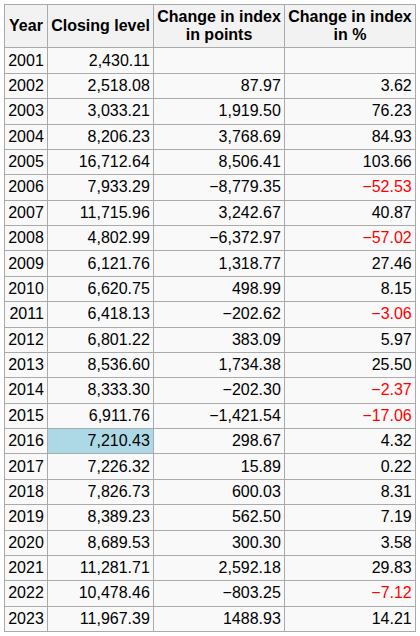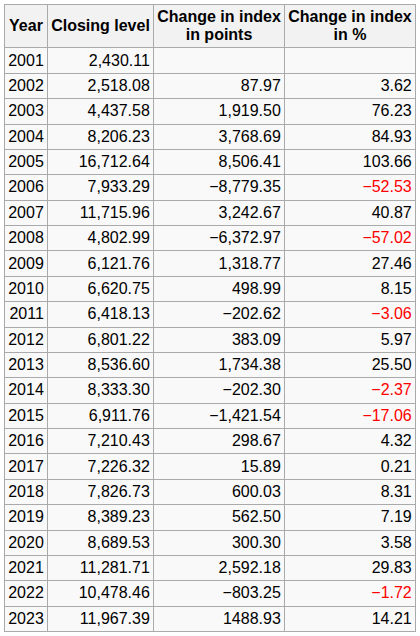2003 | Closing level: 3,033.21 -> 4,437.58
2016 | Closing level: lightblue background -> no background
2017 | Change in index in %: 0.22 -> 0.21
2022 | Change in index in %: −7.12 -> −1.72
